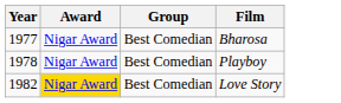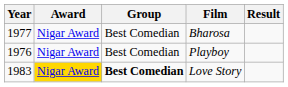+ column: Result
Playboy | Year: 1978 -> 1976
Love Story | Year: 1982 -> 1983
Love Story | Group: normal -> bold
